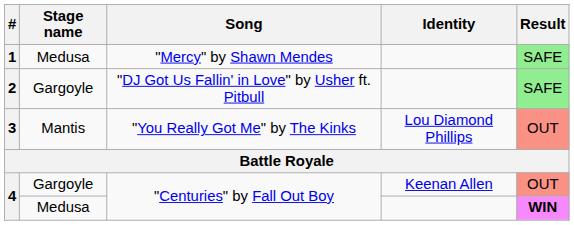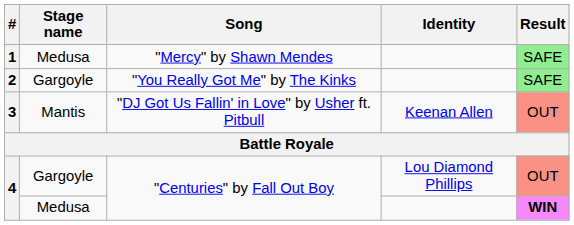2 | Song: "DJ Got Us Fallin' in Love" by Usher ft. Pitbull -> "You Really Got Me" by The Kinks
3 | Song: "You Really Got Me" by The Kinks -> "DJ Got Us Fallin' in Love" by Usher ft. Pitbull
3 | Identity: Lou Diamond Phillips -> Keenan Allen
4 / Gargoyle | Identity: Keenan Allen -> Lou Diamond Phillips
